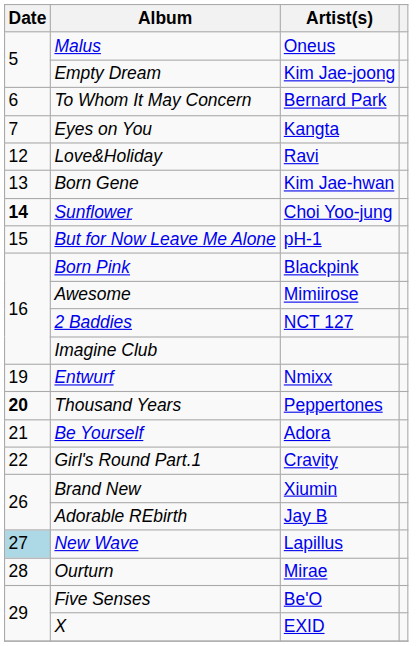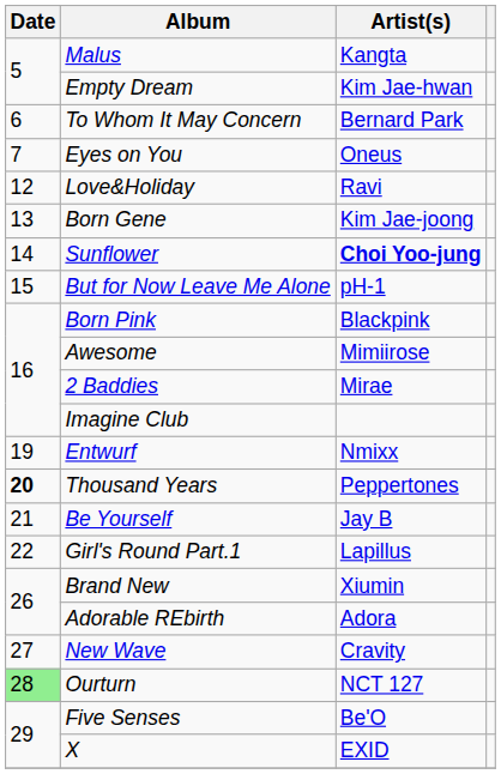Malus | Artist(s): Oneus -> Kangta
Empty Dream | Artist(s): Kim Jae-joong -> Kim Jae-hwan
Eyes on You | Artist(s): Kangta -> Oneus
Born Gene | Artist(s): Kim Jae-hwan -> Kim Jae-joong
Sunflower | Date: bold -> normal
Sunflower | Artist(s): normal -> bold
2 Baddies | Artist(s): NCT 127 -> Mirae
Be Yourself | Artist(s): Adora -> Jay B
Girl's Round Part.1 | Artist(s): Cravity -> Lapillus
Adorable REbirth | Artist(s): Jay B -> Adora
New Wave | Date: lightblue background -> no background
New Wave | Artist(s): Lapillus -> Cravity
Ourturn | Date: no background -> lightgreen background
Ourturn | Artist(s): Mirae -> NCT 127
